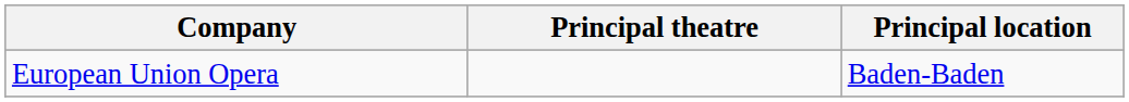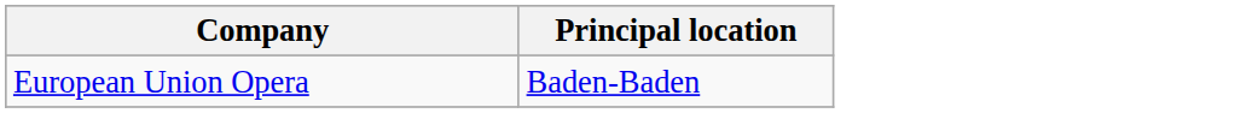- column: Principal theatre
